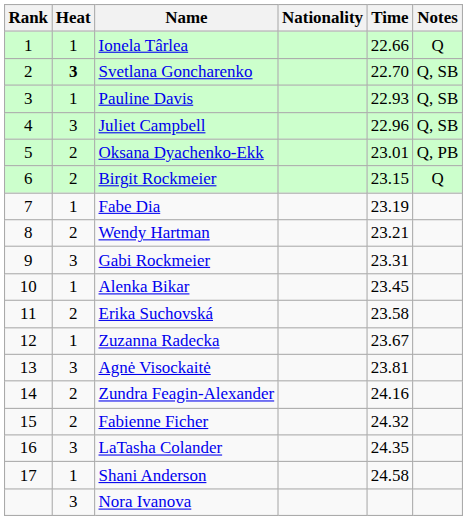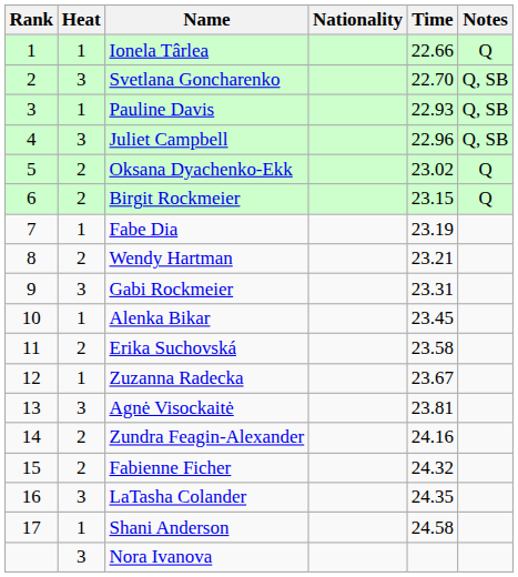Svetlana Goncharenko | Heat: bold -> normal
Oksana Dyachenko-Ekk | Time: 23.01 -> 23.02
Oksana Dyachenko-Ekk | Notes: Q, PB -> Q
